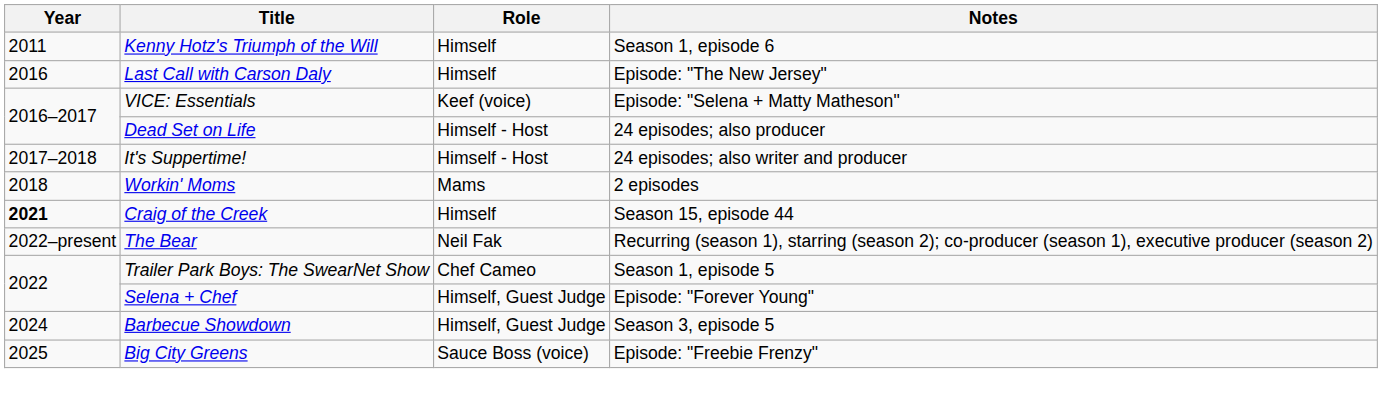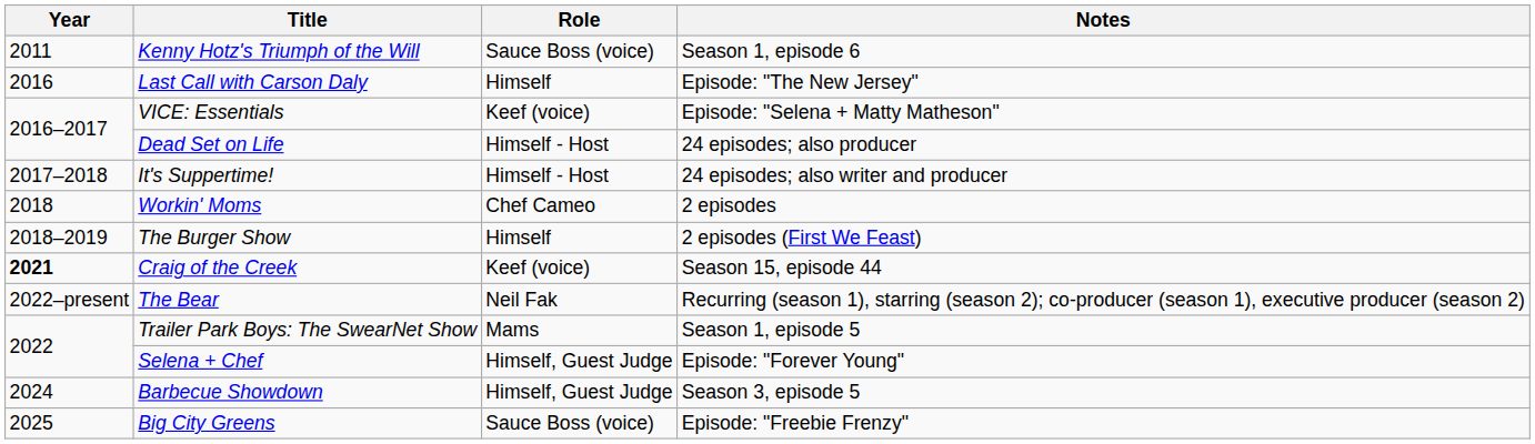Kenny Hotz's Triumph of the Will | Role: Himself -> Sauce Boss (voice)
Workin' Moms | Role: Mams -> Chef Cameo
+ row: 2018–2019 | The Burger Show | Himself | 2 episodes (First We Feast)
Craig of the Creek | Role: Himself -> Keef (voice)
Trailer Park Boys: The SwearNet Show | Role: Chef Cameo -> Mams
